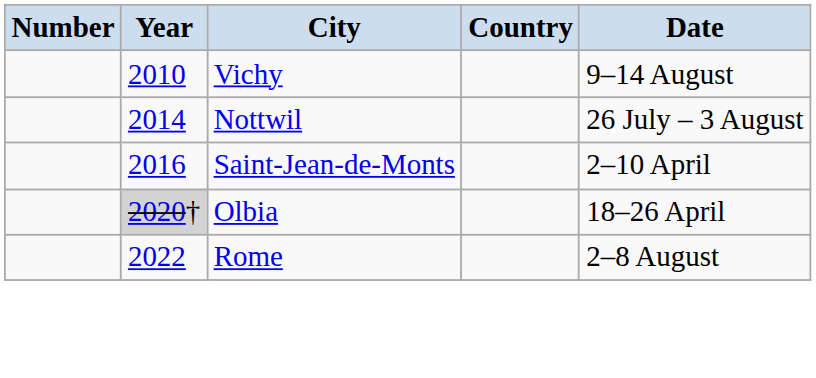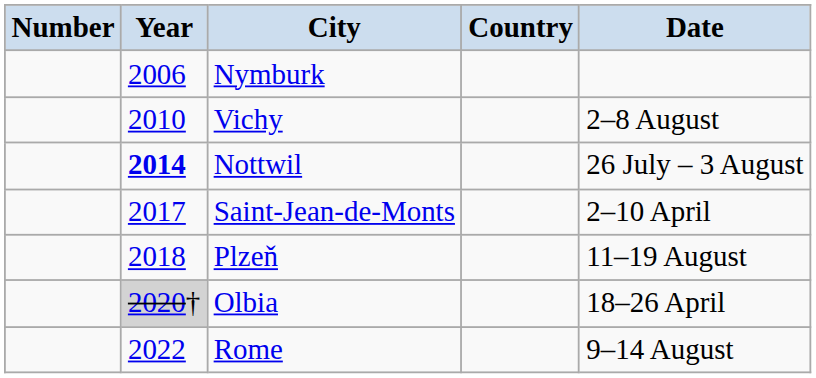+ row: 2006 | Nymburk
Vichy | Date: 9–14 August -> 2–8 August
Nottwil | Year: normal -> bold
Saint-Jean-de-Monts | Year: 2016 -> 2017
+ row: 2018 | Plzeň | 11–19 August
Rome | Date: 2–8 August -> 9–14 August
